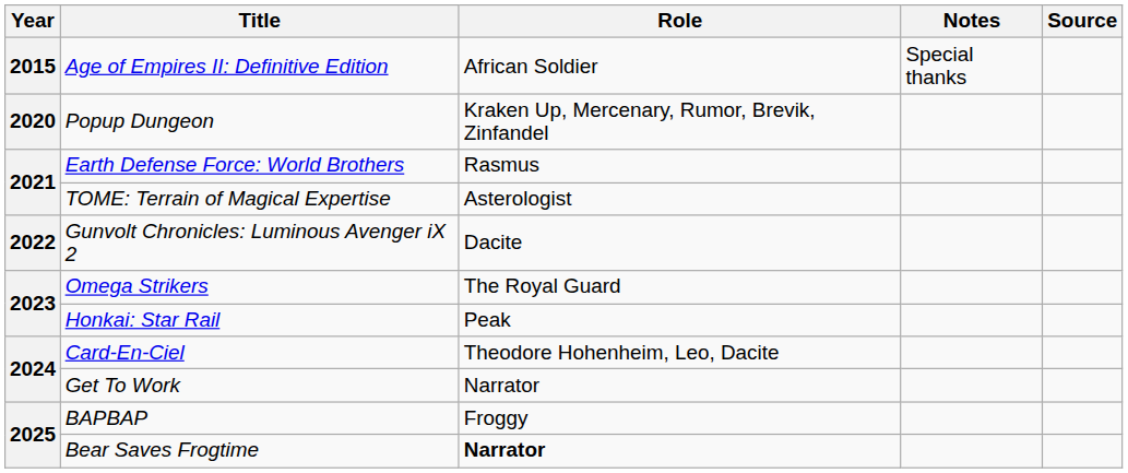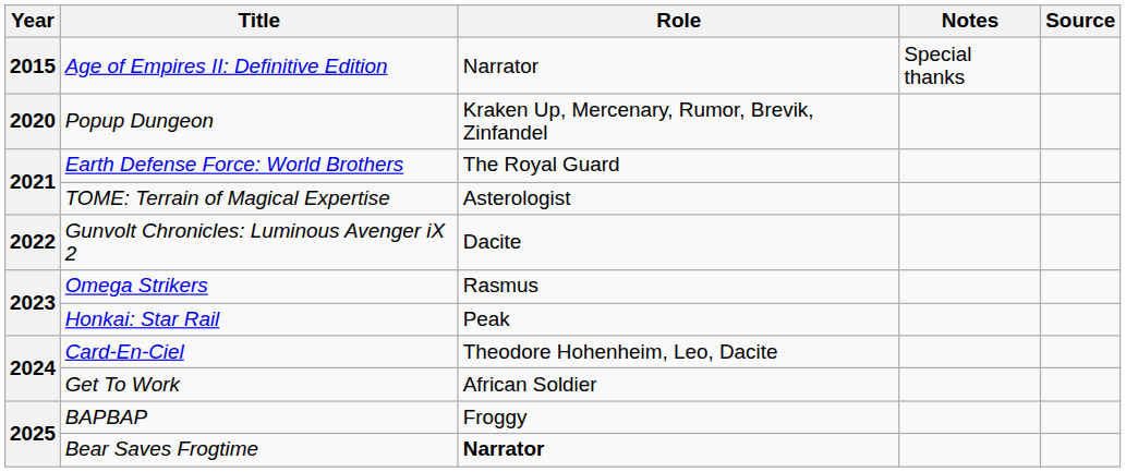Age of Empires II: Definitive Edition | Role: African Soldier -> Narrator
Earth Defense Force: World Brothers | Role: Rasmus -> The Royal Guard
Omega Strikers | Role: The Royal Guard -> Rasmus
Get To Work | Role: Narrator -> African Soldier
